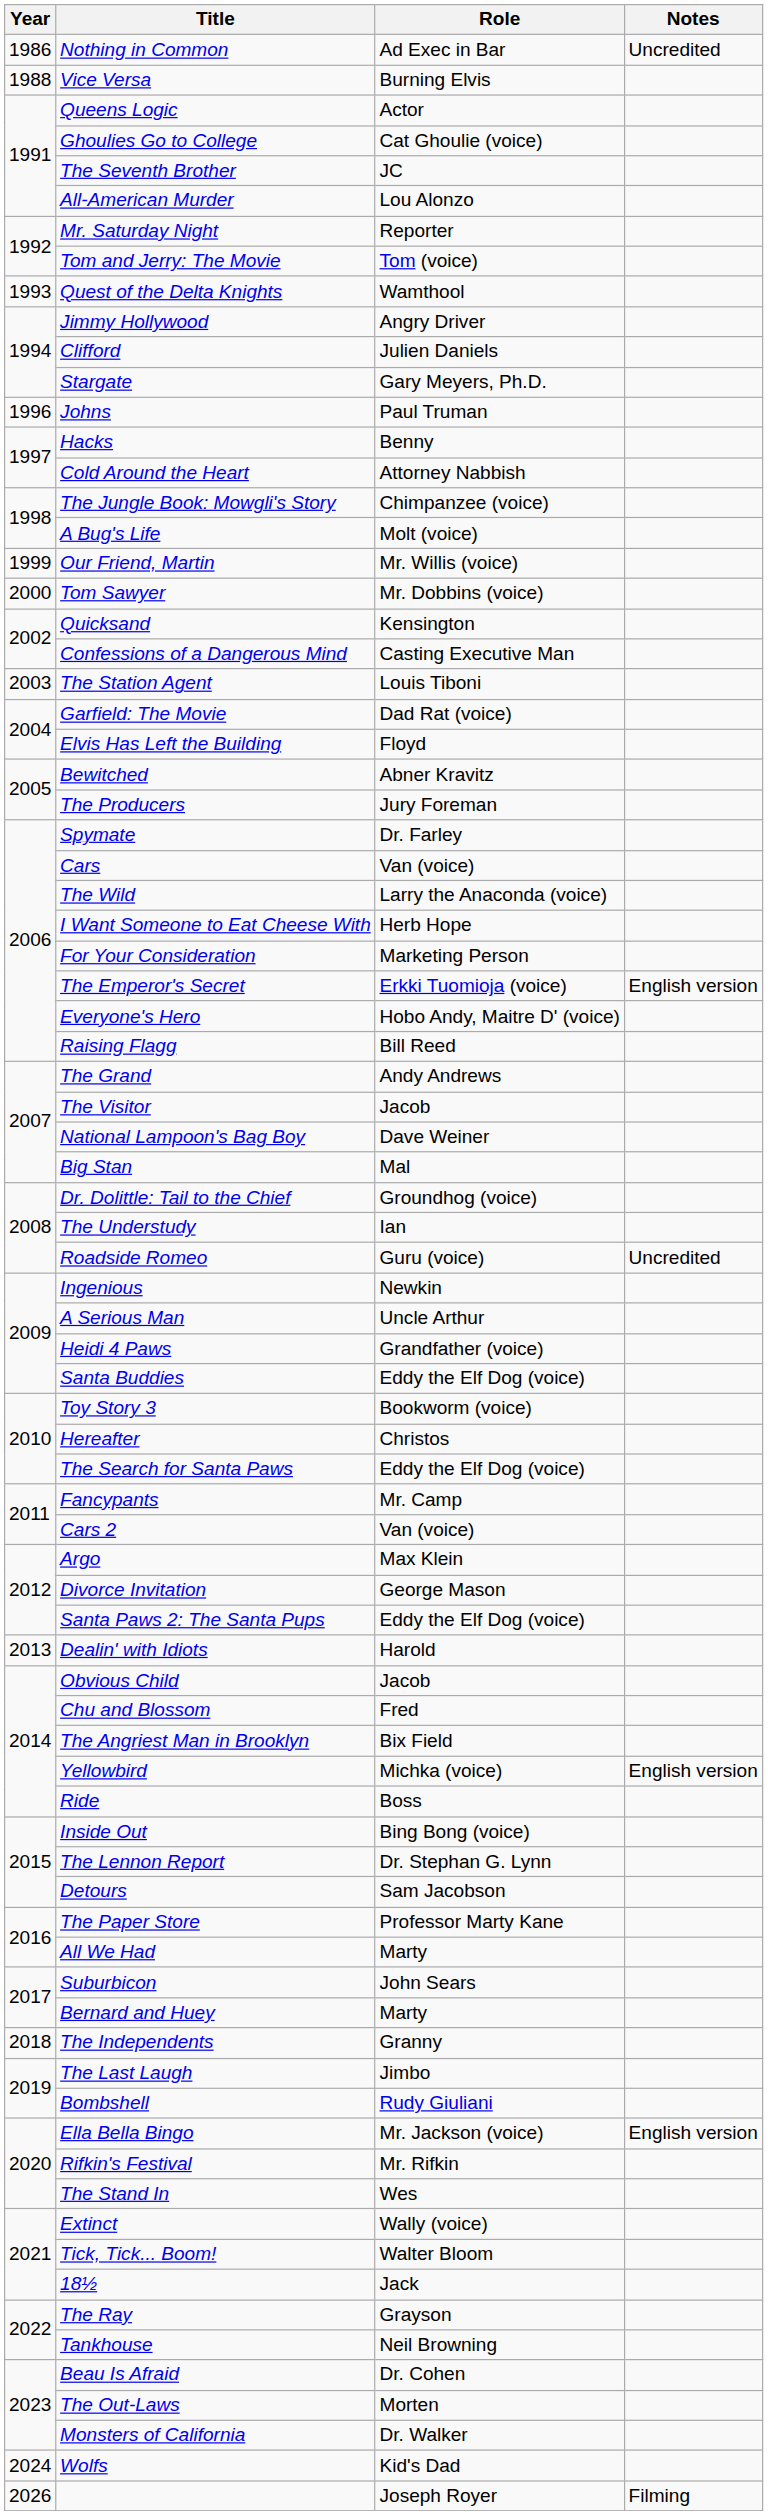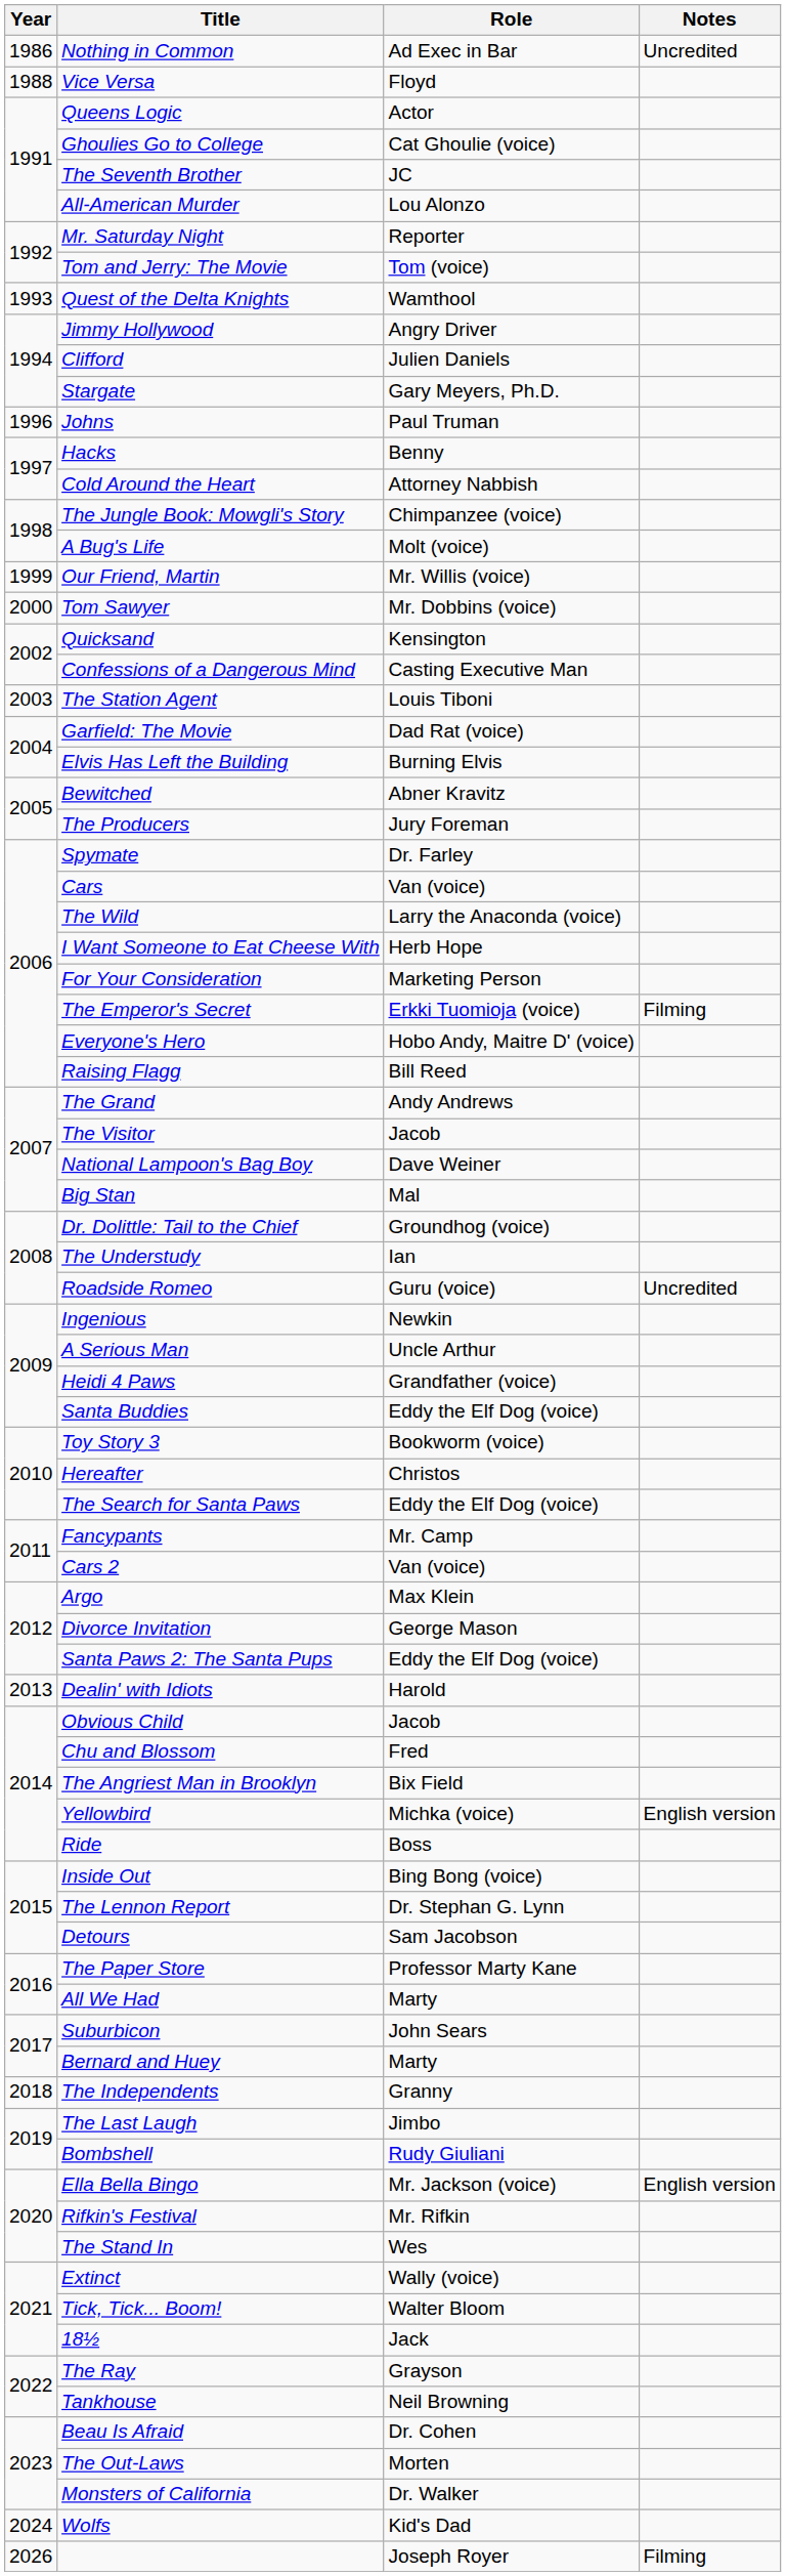Vice Versa | Role: Burning Elvis -> Floyd
Elvis Has Left the Building | Role: Floyd -> Burning Elvis
The Emperor's Secret | Notes: English version -> Filming
